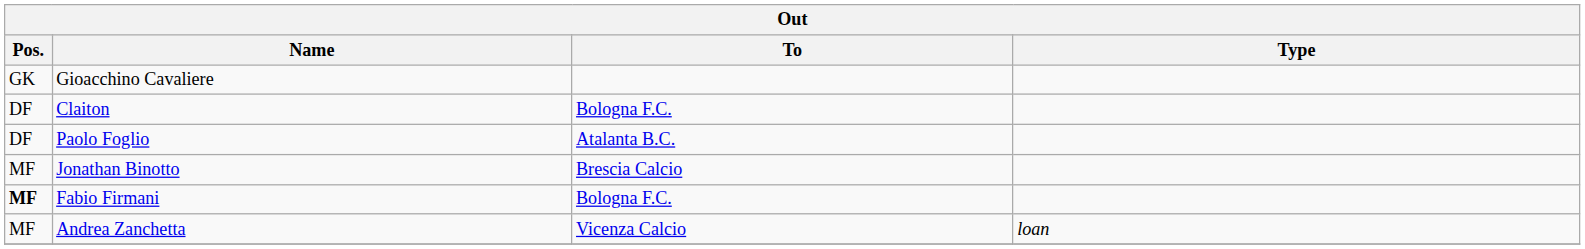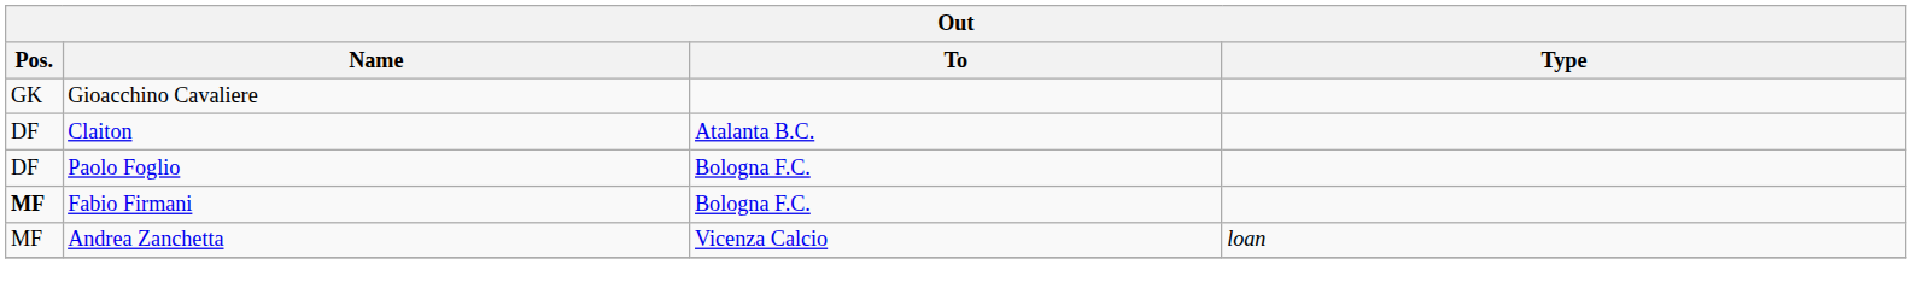Claiton | To: Bologna F.C. -> Atalanta B.C.
Paolo Foglio | To: Atalanta B.C. -> Bologna F.C.
- row: MF | Jonathan Binotto | Brescia Calcio
